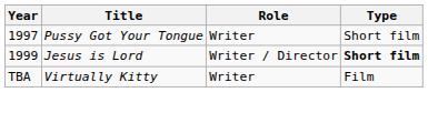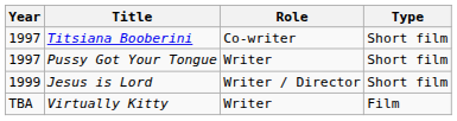+ row: 1997 | Titsiana Booberini | Co-writer | Short film
Jesus is Lord | Type: bold -> normal
